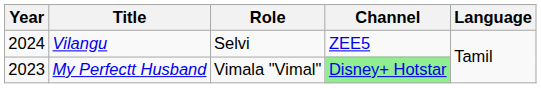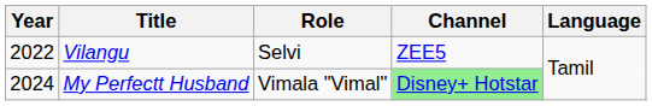Vilangu | Year: 2024 -> 2022
My Perfectt Husband | Year: 2023 -> 2024
